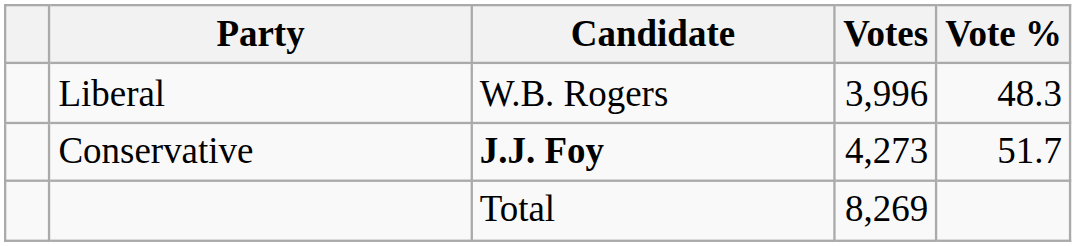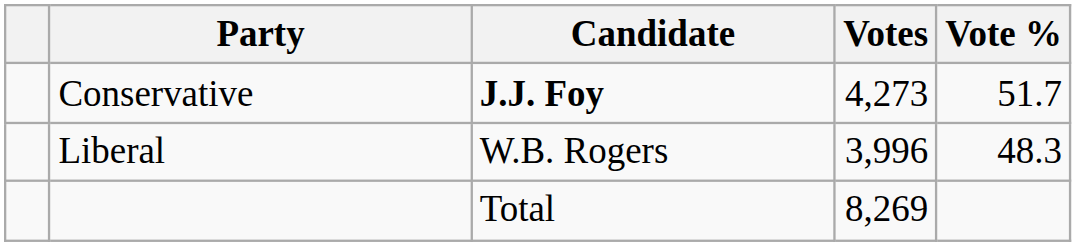rows swapped: Conservative <-> Liberal
